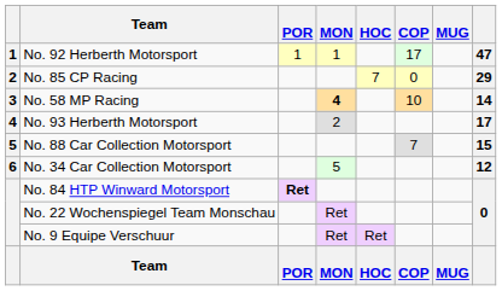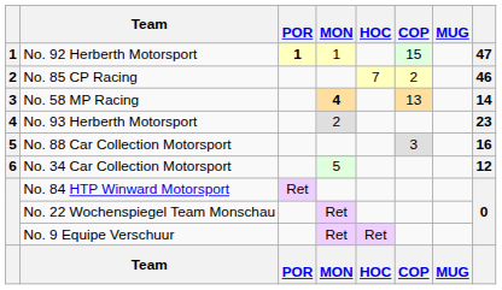No. 92 Herberth Motorsport | POR: normal -> bold
No. 92 Herberth Motorsport | COP: 17 -> 15
No. 85 CP Racing | COP: 0 -> 2
No. 85 CP Racing | column 8: 29 -> 46
No. 58 MP Racing | COP: 10 -> 13
No. 93 Herberth Motorsport | column 8: 17 -> 23
No. 88 Car Collection Motorsport | COP: 7 -> 3
No. 88 Car Collection Motorsport | column 8: 15 -> 16
No. 84 HTP Winward Motorsport | POR: bold -> normal
